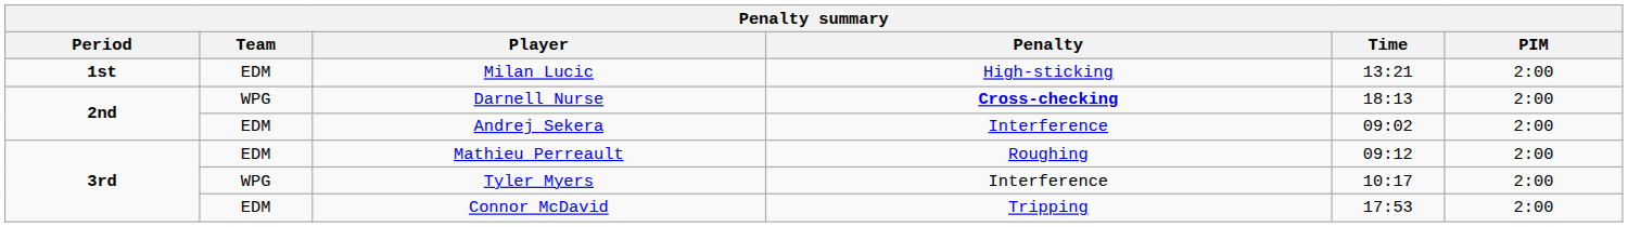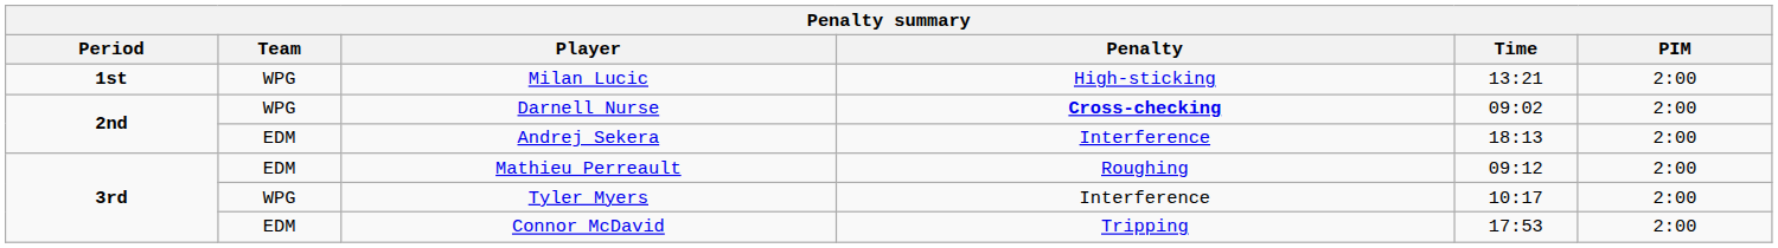Milan Lucic | Team: EDM -> WPG
Darnell Nurse | Time: 18:13 -> 09:02
Andrej Sekera | Time: 09:02 -> 18:13
